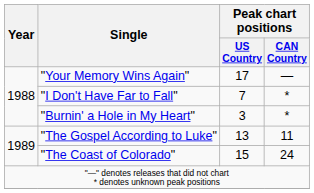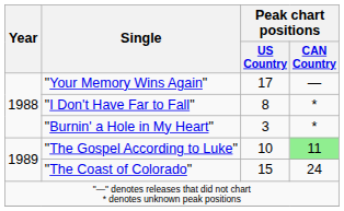"I Don't Have Far to Fall" | Peak chart positions / US Country: 7 -> 8
"The Gospel According to Luke" | Peak chart positions / US Country: 13 -> 10
"The Gospel According to Luke" | Peak chart positions / CAN Country: no background -> lightgreen background
